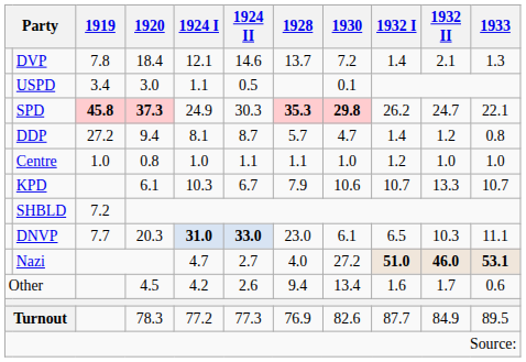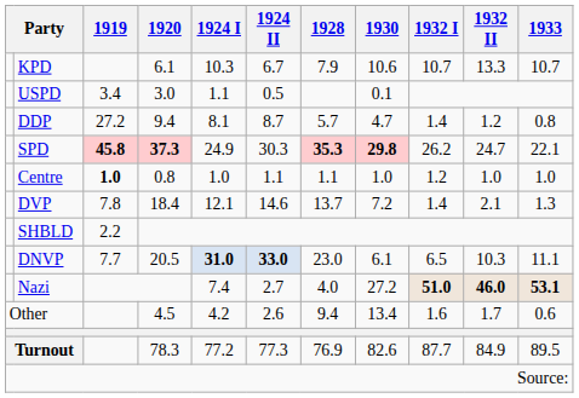rows swapped: KPD <-> DVP
rows swapped: SPD <-> DDP
Centre | 1919: normal -> bold
SHBLD | 1919: 7.2 -> 2.2
DNVP | 1920: 20.3 -> 20.5
Nazi | 1924 I: 4.7 -> 7.4
